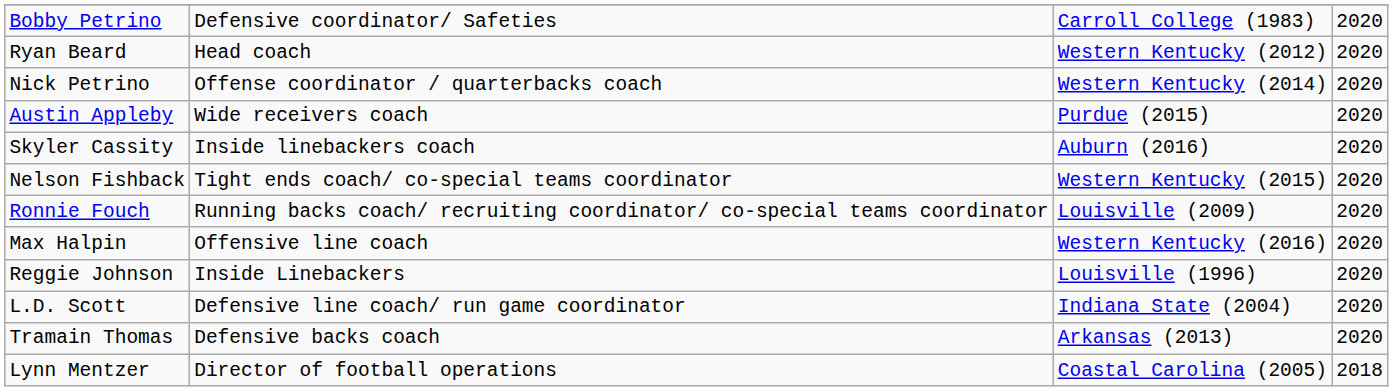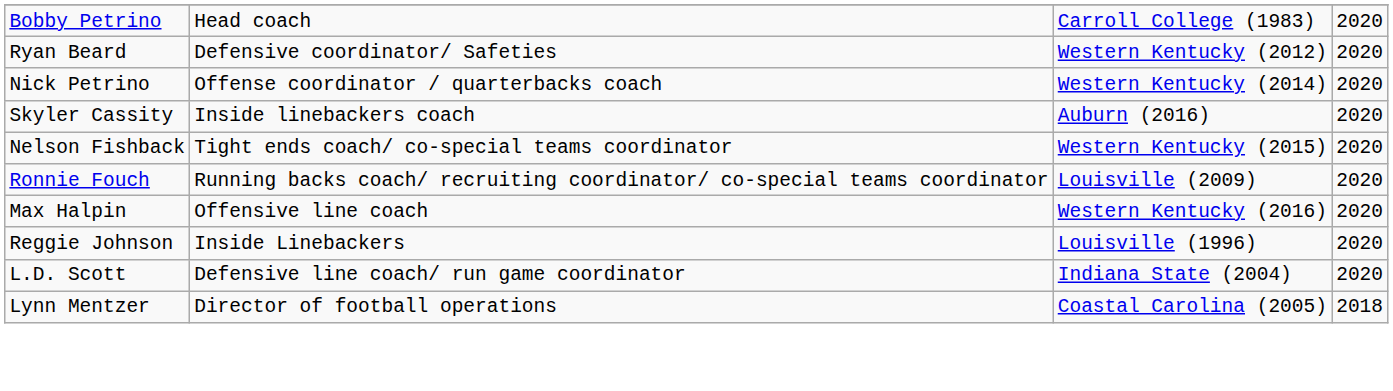Bobby Petrino | column 2: Defensive coordinator/ Safeties -> Head coach
Ryan Beard | column 2: Head coach -> Defensive coordinator/ Safeties
- row: Austin Appleby | Wide receivers coach | Purdue (2015) | 2020
- row: Tramain Thomas | Defensive backs coach | Arkansas (2013) | 2020
